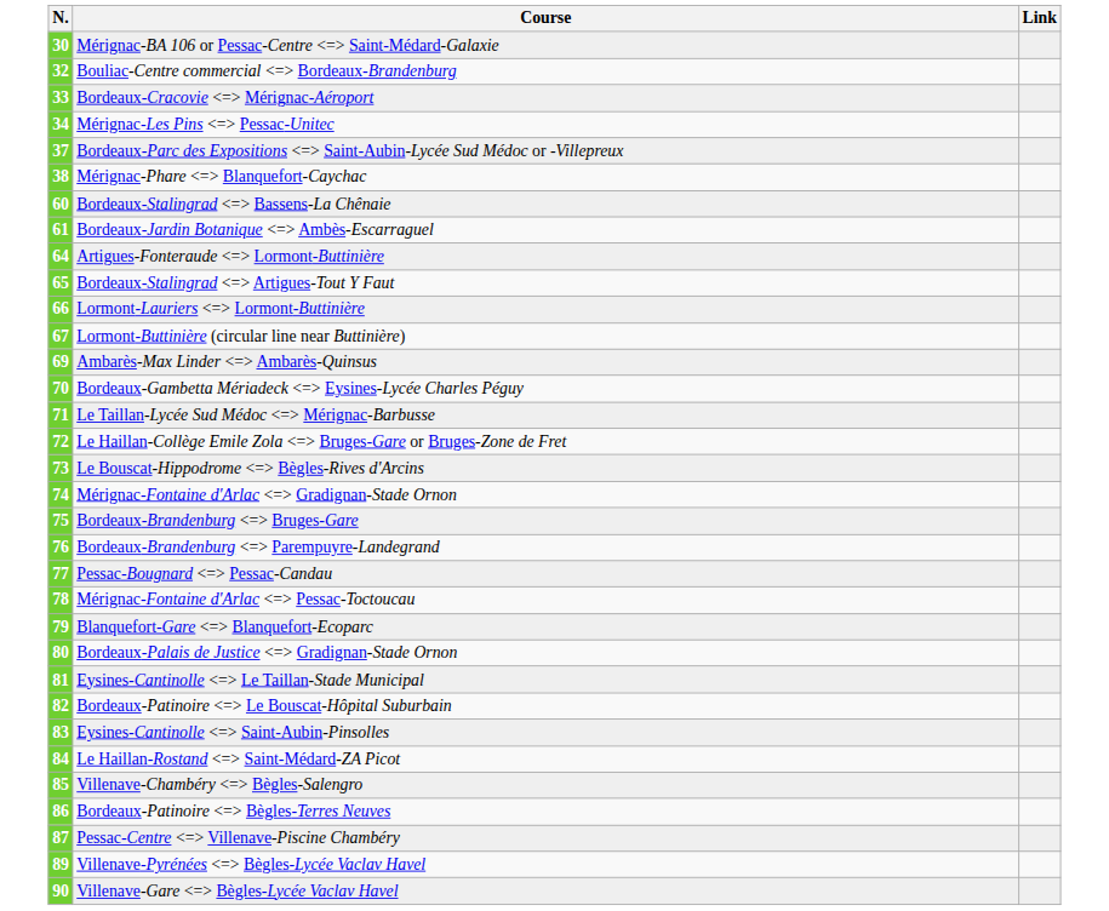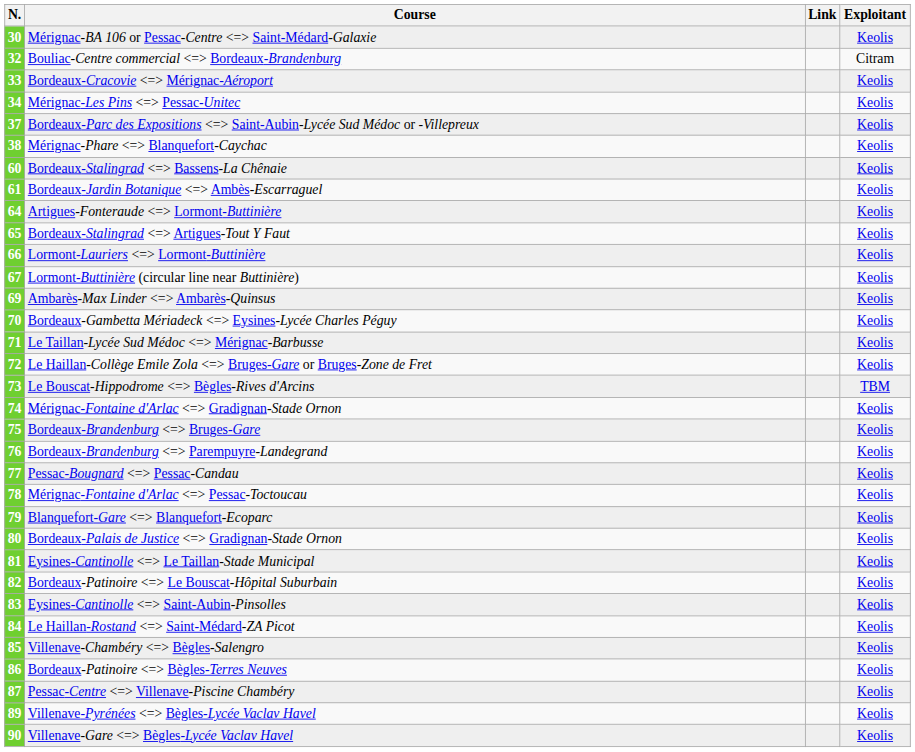+ column: Exploitant | Keolis | Citram | Keolis | Keolis | Keolis | Keolis | Keolis | Keolis | Keolis | Keolis | Keolis | Keolis | Keolis | Keolis | Keolis | Keolis | TBM | Keolis | Keolis | Keolis | Keolis | Keolis | Keolis | Keolis | Keolis | Keolis | Keolis | Keolis | Keolis | Keolis | Keolis | Keolis | Keolis
